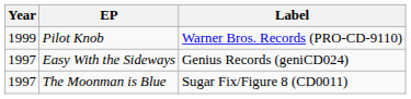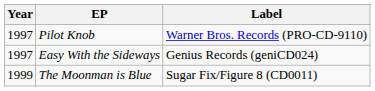Pilot Knob | Year: 1999 -> 1997
The Moonman is Blue | Year: 1997 -> 1999
